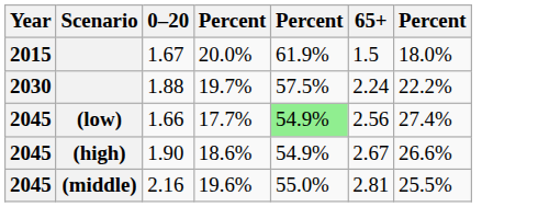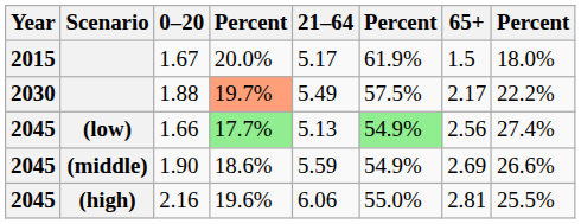+ column: 21–64 | 5.17 | 5.49 | 5.13 | 5.59 | 6.06
1.88 | column 4: no background -> lightsalmon background
1.88 | 65+: 2.24 -> 2.17
1.66 | column 4: no background -> lightgreen background
1.90 | Scenario: (high) -> (middle)
1.90 | 65+: 2.67 -> 2.69
2.16 | Scenario: (middle) -> (high)
